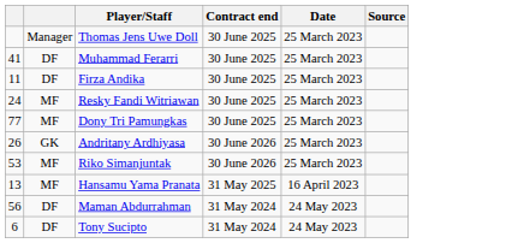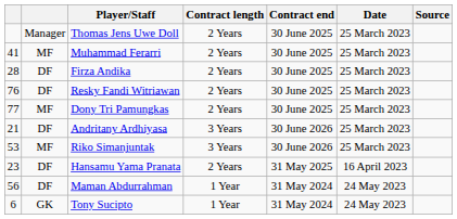+ column: Contract length | 2 Years | 2 Years | 2 Years | 2 Years | 2 Years | 3 Years | 3 Years | 2 Years | 1 Year | 1 Year
Muhammad Ferarri | column 2: DF -> MF
Firza Andika | column 1: 11 -> 28
Resky Fandi Witriawan | column 1: 24 -> 76
Resky Fandi Witriawan | column 2: MF -> DF
Andritany Ardhiyasa | column 1: 26 -> 21
Andritany Ardhiyasa | column 2: GK -> DF
Hansamu Yama Pranata | column 1: 13 -> 23
Hansamu Yama Pranata | column 2: MF -> DF
Tony Sucipto | column 2: DF -> GK
